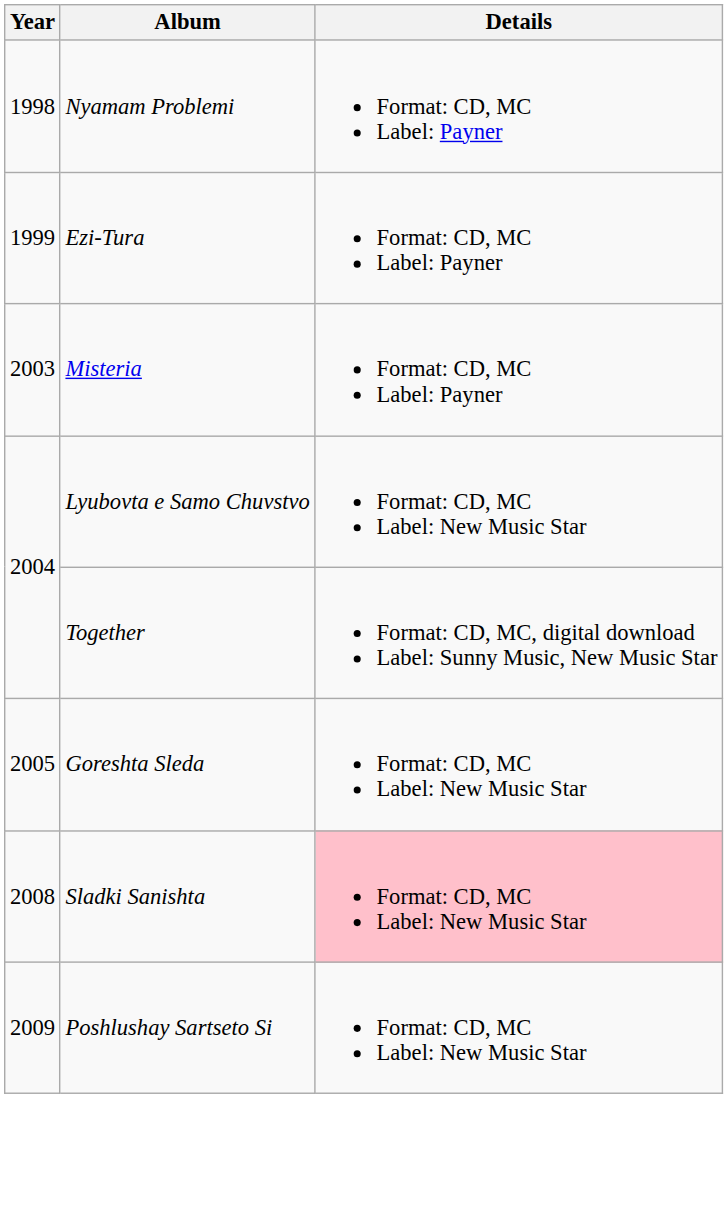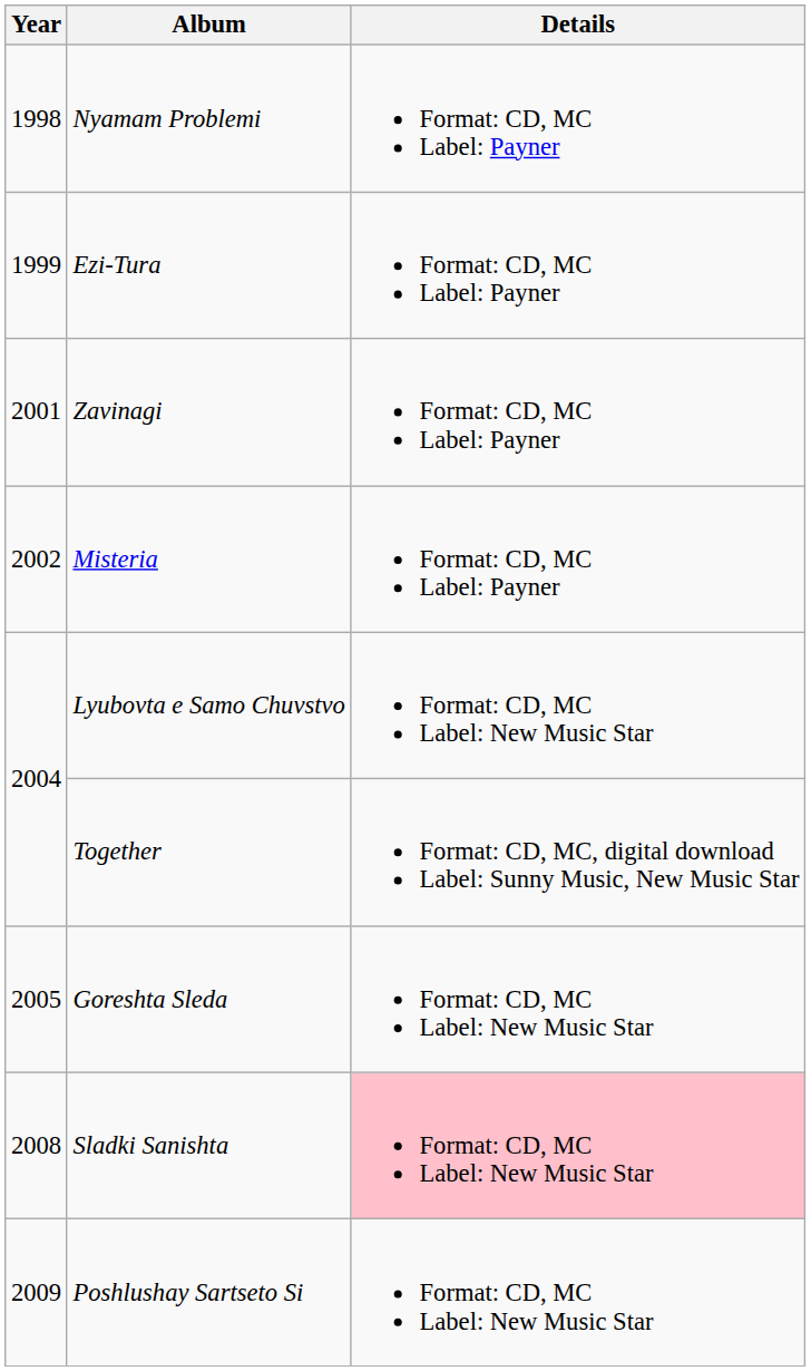+ row: 2001 | Zavinagi | Format: CD, MC Label: Payner
Misteria | Year: 2003 -> 2002
